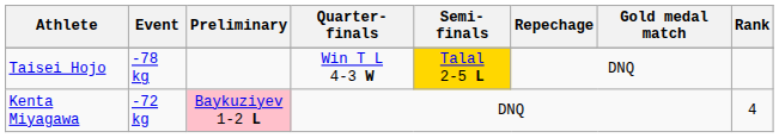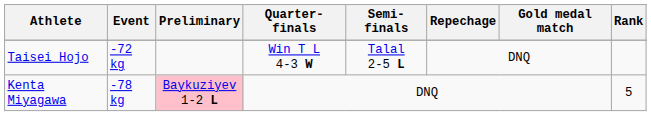Taisei Hojo | Event: -78 kg -> -72 kg
Taisei Hojo | Semi-finals: gold background -> no background
Kenta Miyagawa | Event: -72 kg -> -78 kg
Kenta Miyagawa | Rank: 4 -> 5
